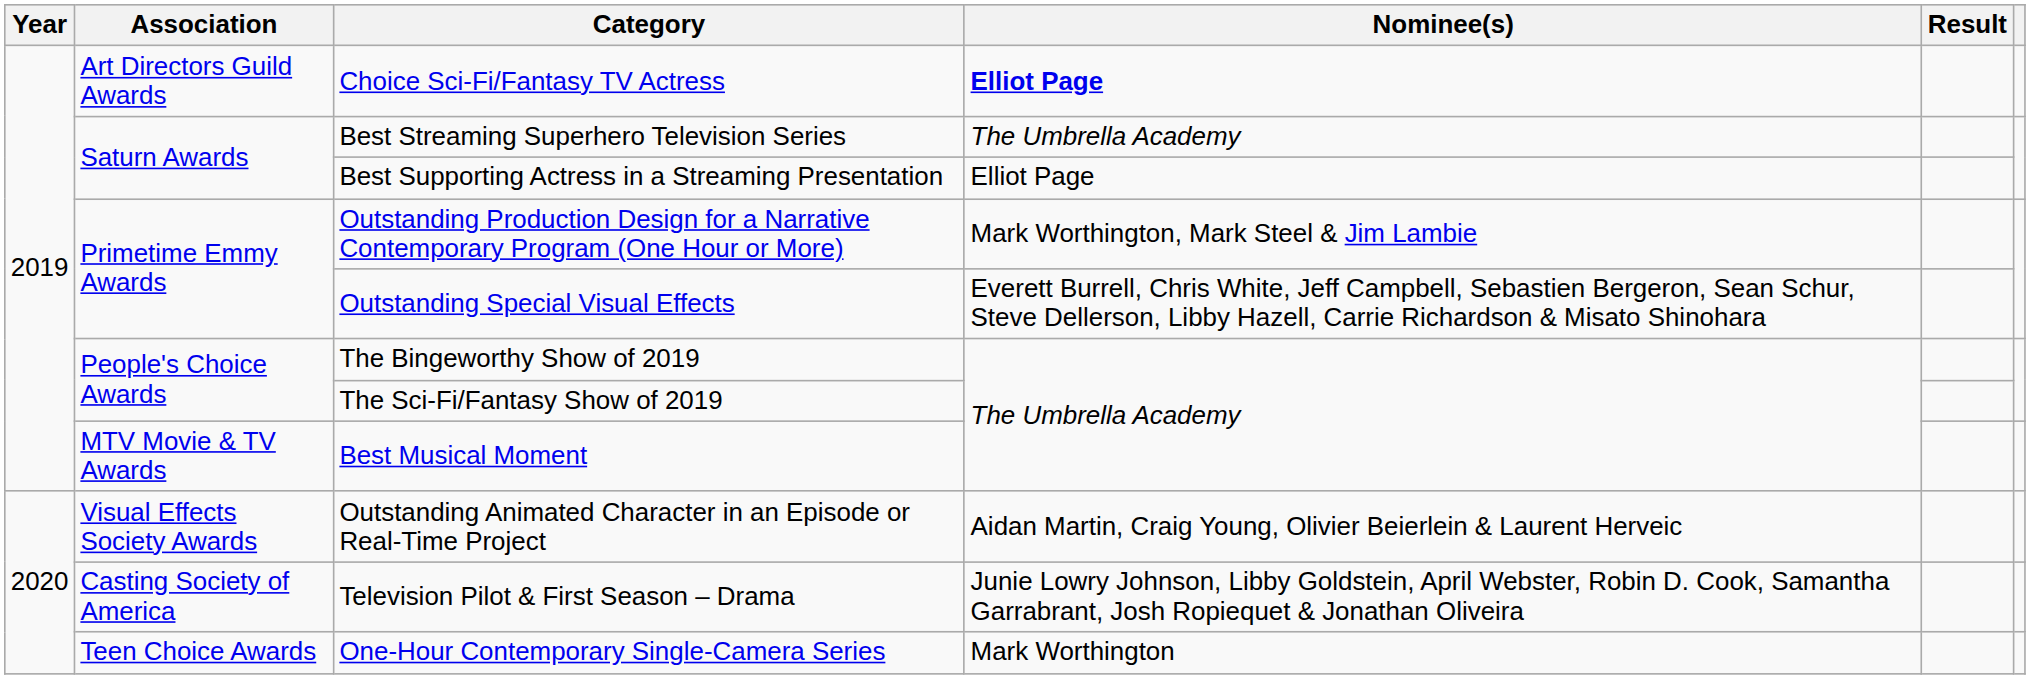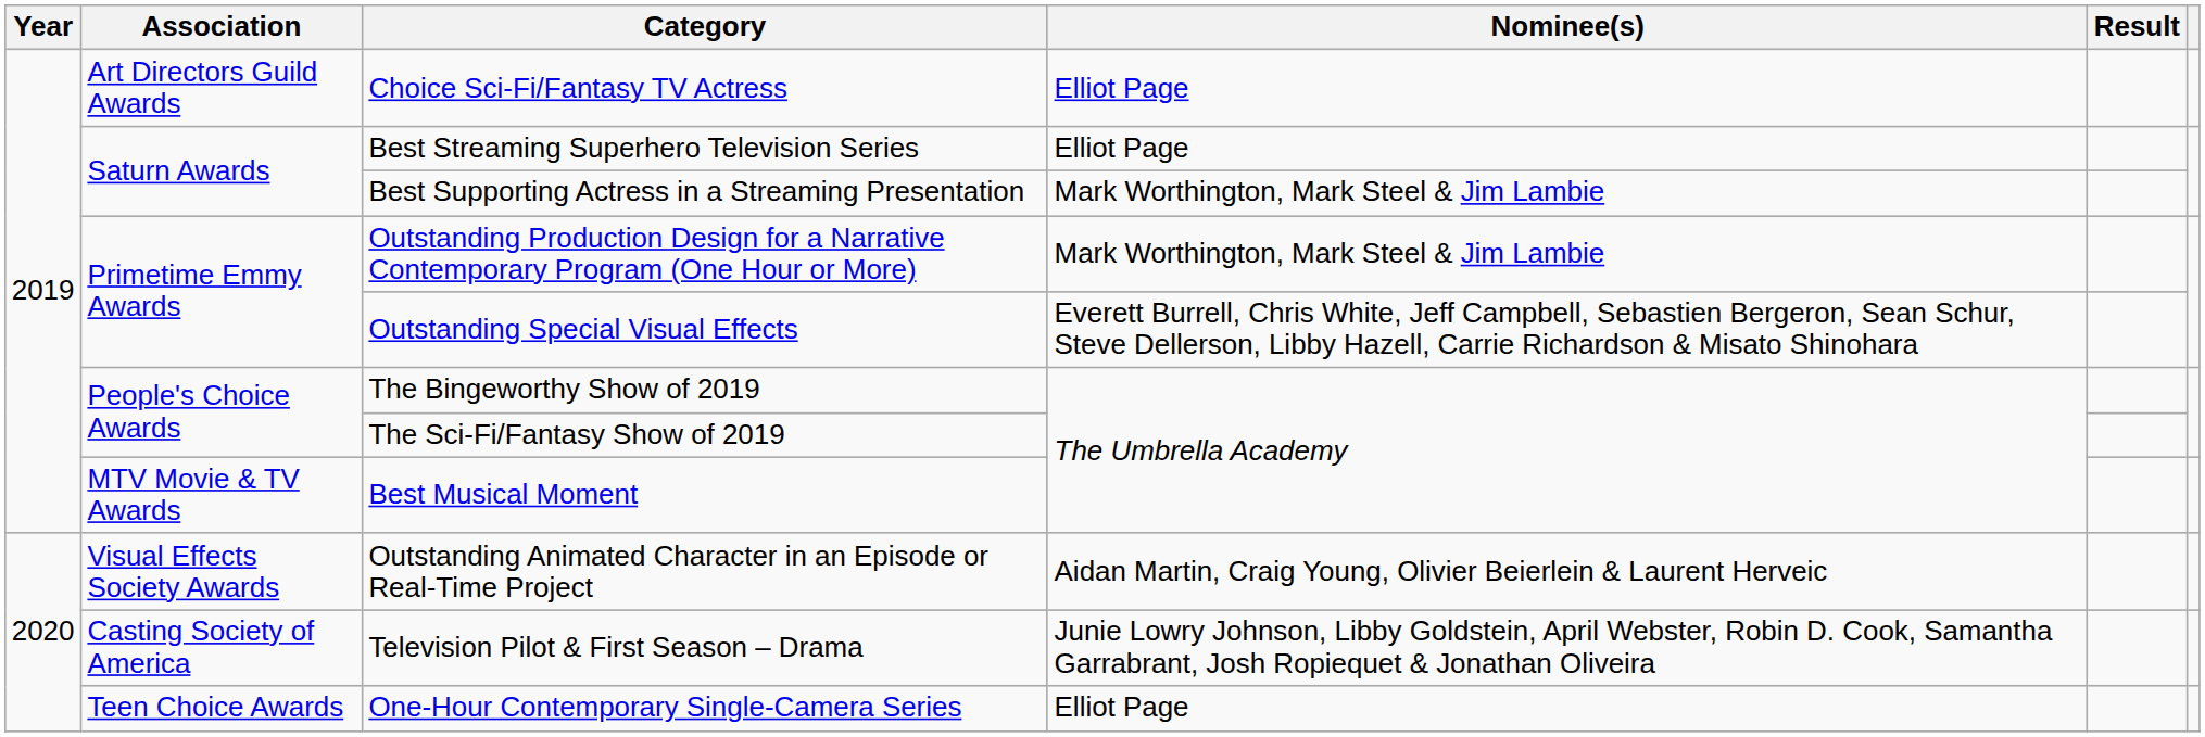Choice Sci-Fi/Fantasy TV Actress | Nominee(s): bold -> normal
Best Streaming Superhero Television Series | Nominee(s): The Umbrella Academy -> Elliot Page
Best Supporting Actress in a Streaming Presentation | Nominee(s): Elliot Page -> Mark Worthington, Mark Steel & Jim Lambie
One-Hour Contemporary Single-Camera Series | Nominee(s): Mark Worthington -> Elliot Page
